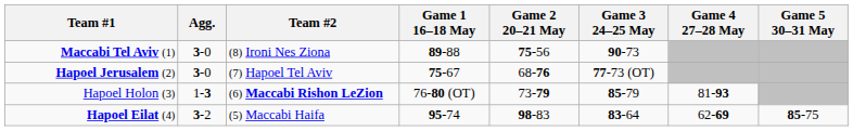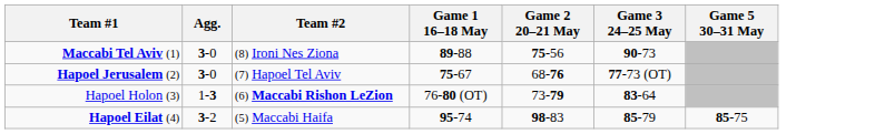- column: Game 4 27–28 May | 81-93 | 62-69
Hapoel Holon (3) | Game 3 24–25 May: 85-79 -> 83-64
Hapoel Eilat (4) | Game 3 24–25 May: 83-64 -> 85-79
